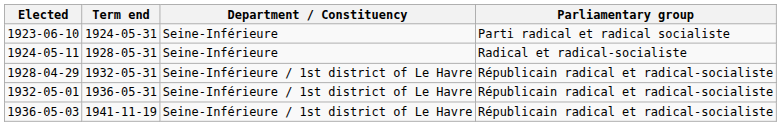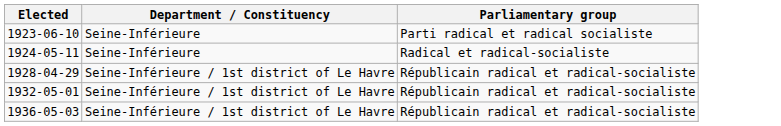- column: Term end | 1924-05-31 | 1928-05-31 | 1932-05-31 | 1936-05-31 | 1941-11-19
